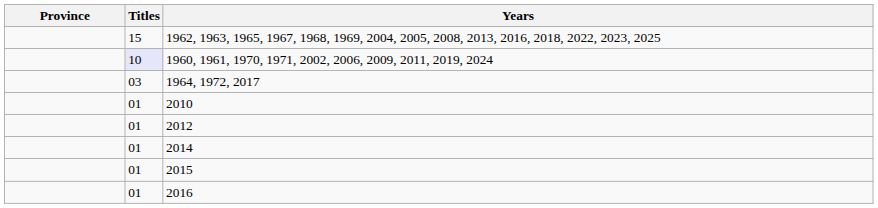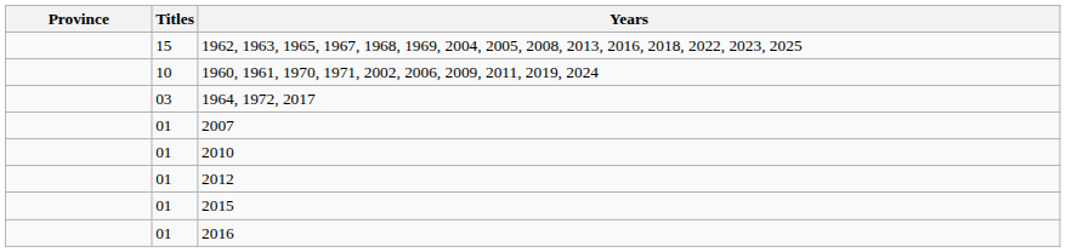1960, 1961, 1970, 1971, 2002, 2006, 2009, 2011, 2019, 2024 | Titles: lavender background -> no background
+ row: 01 | 2007
- row: 01 | 2014
